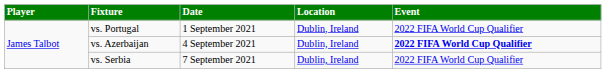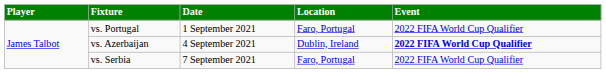vs. Portugal | Location: Dublin, Ireland -> Faro, Portugal
vs. Serbia | Location: Dublin, Ireland -> Faro, Portugal
